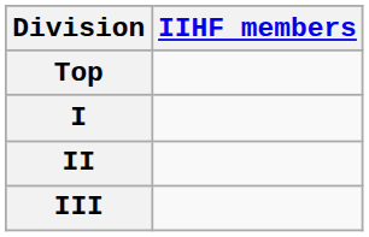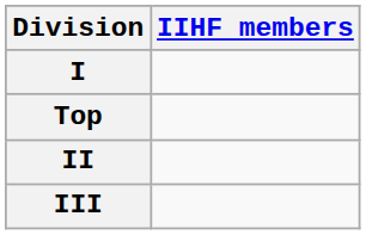rows swapped: Top <-> I
